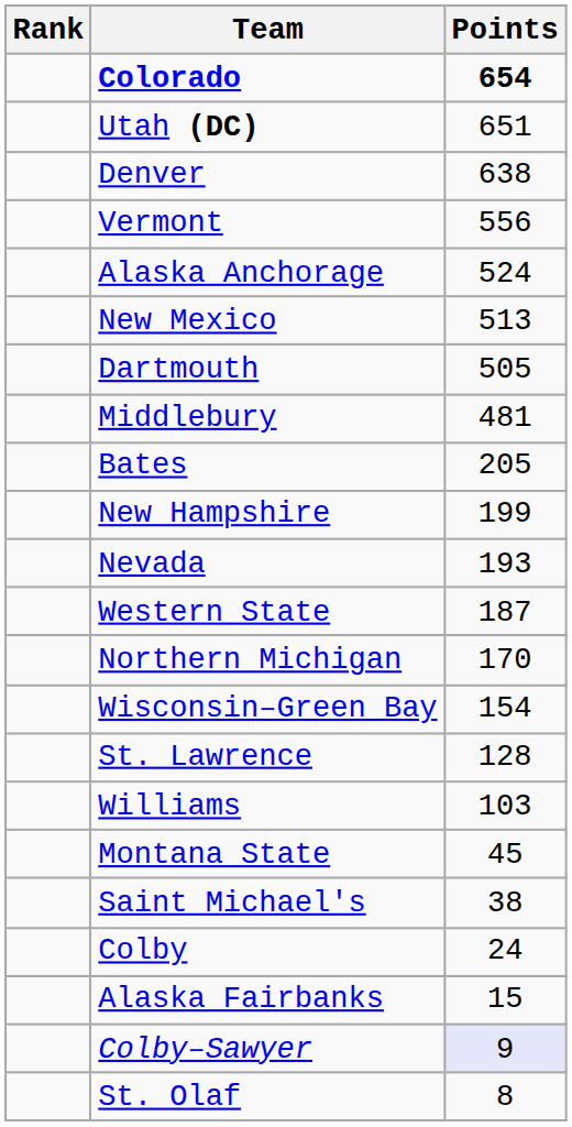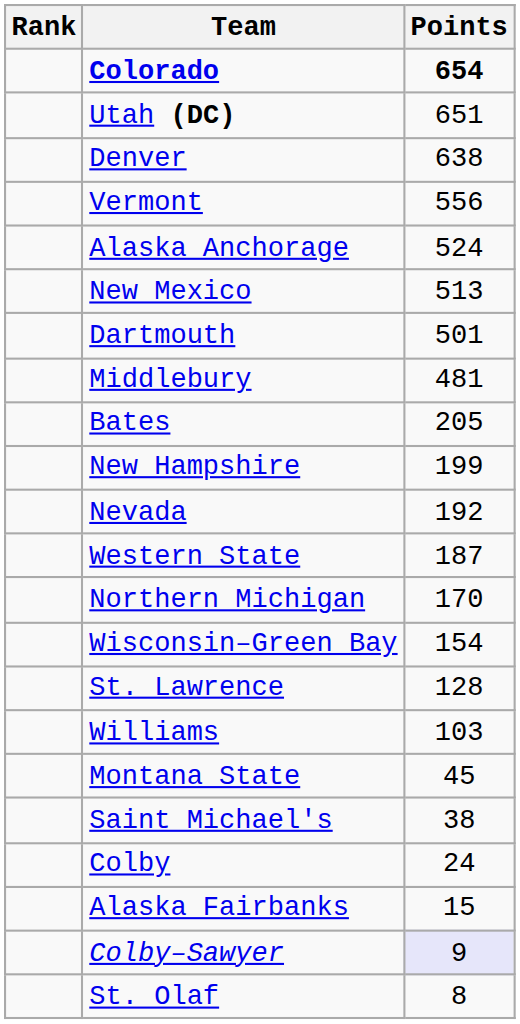Dartmouth | Points: 505 -> 501
Nevada | Points: 193 -> 192
